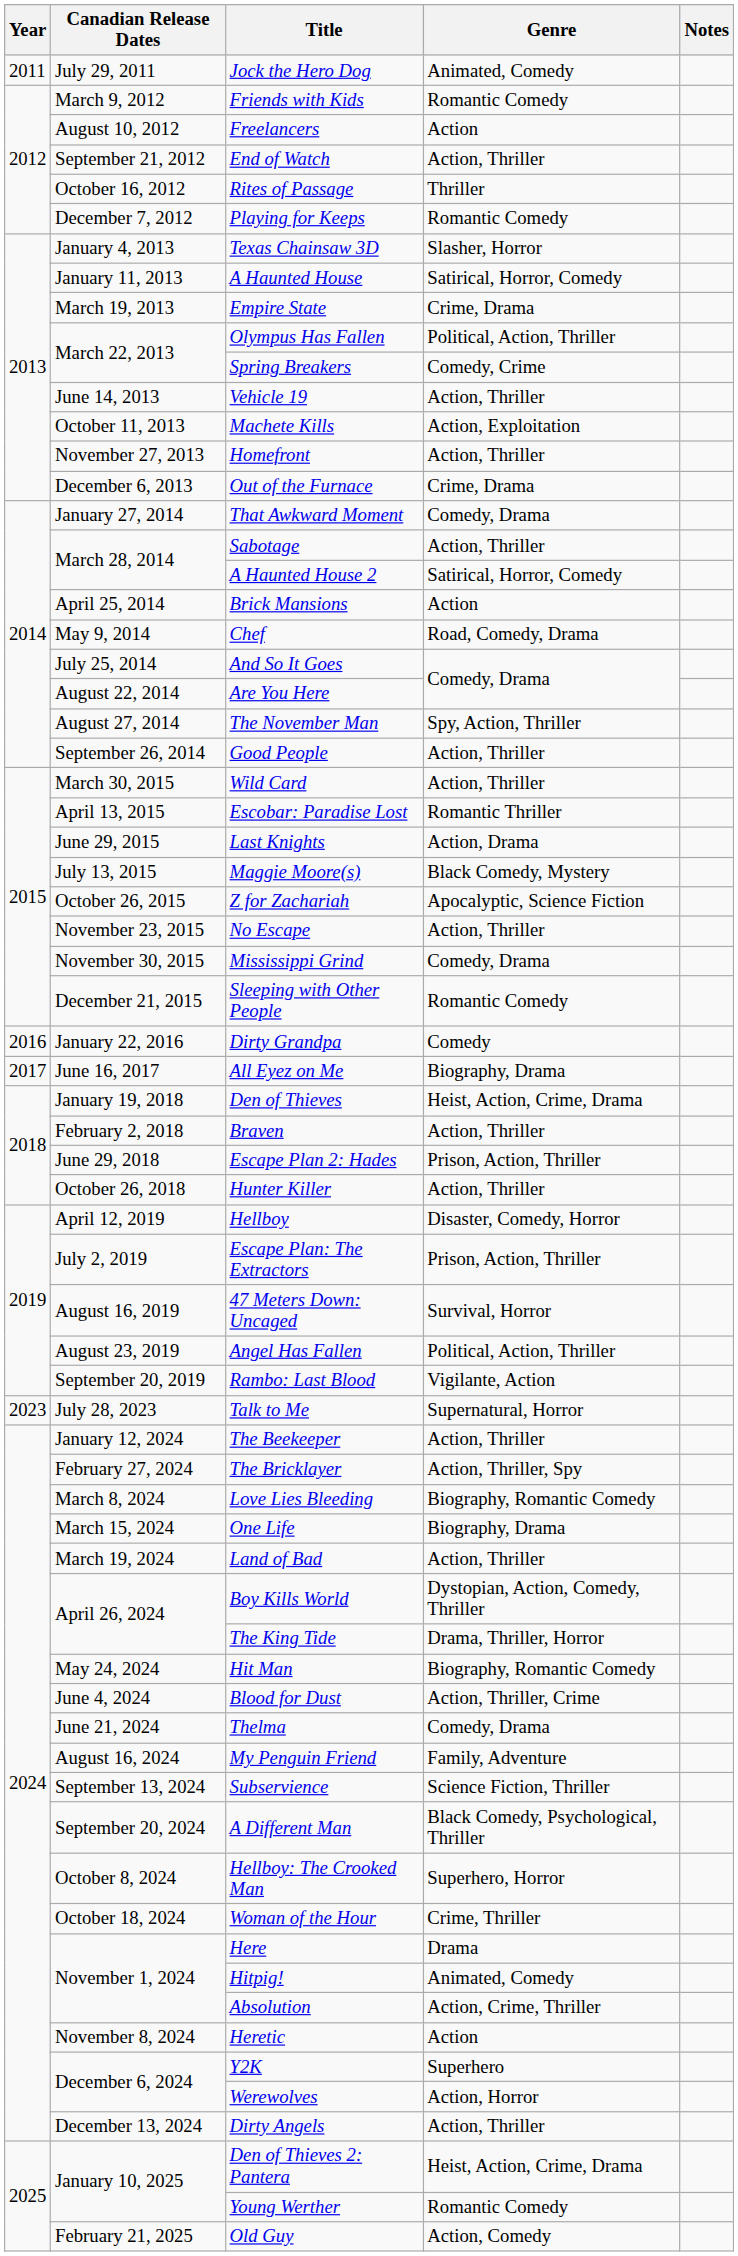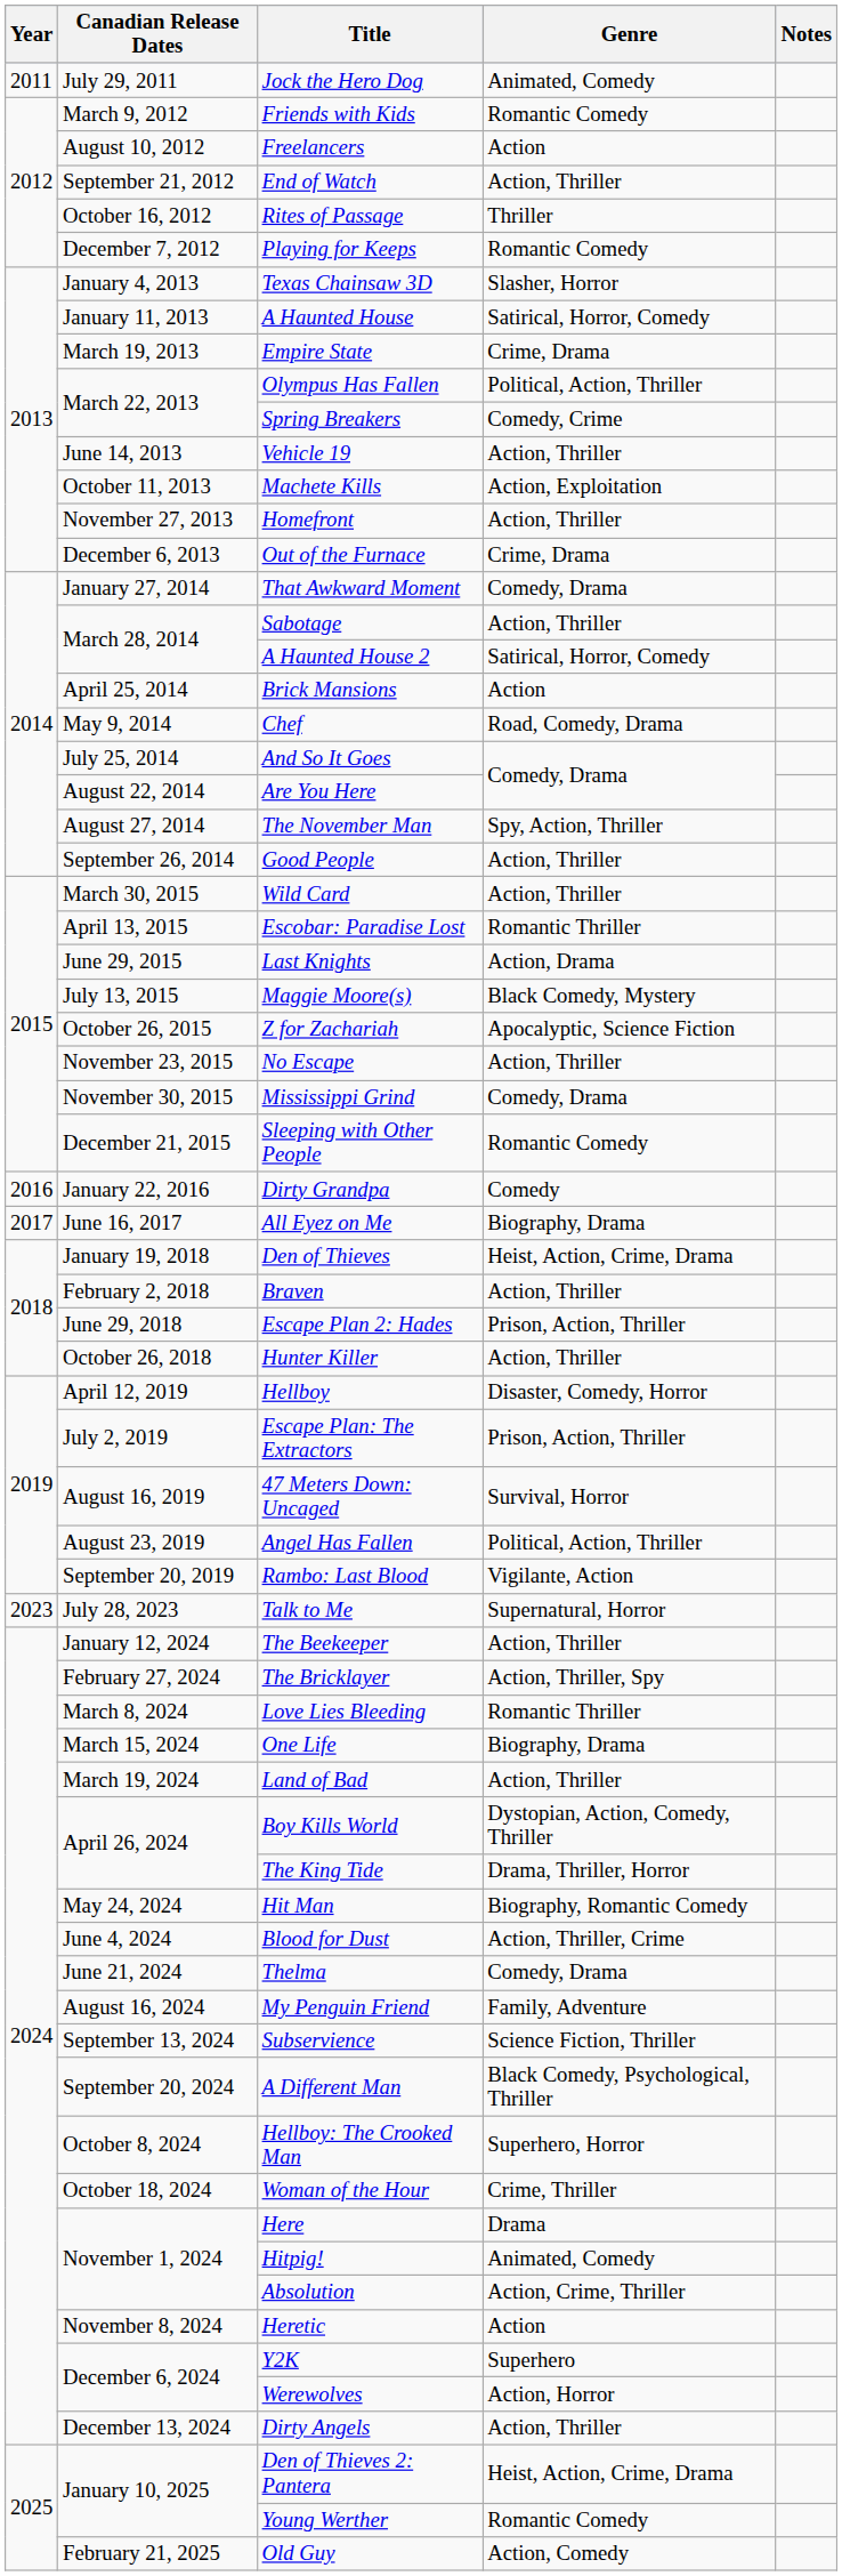Love Lies Bleeding | Genre: Biography, Romantic Comedy -> Romantic Thriller
